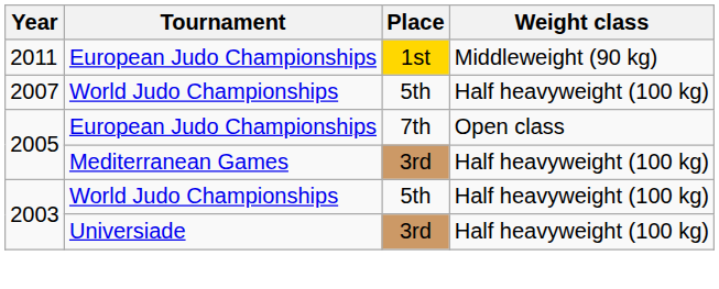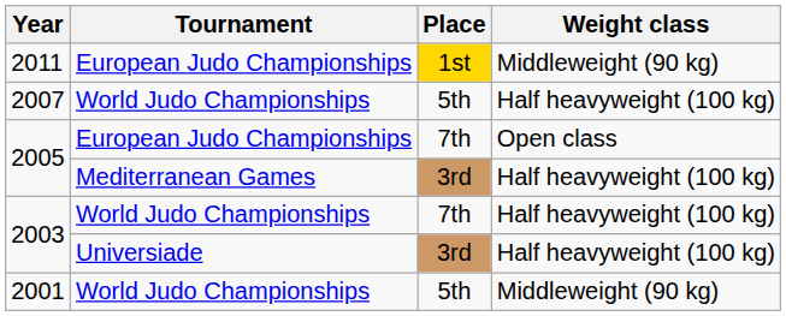2003 / World Judo Championships | Place: 5th -> 7th
+ row: 2001 | World Judo Championships | 5th | Middleweight (90 kg)
